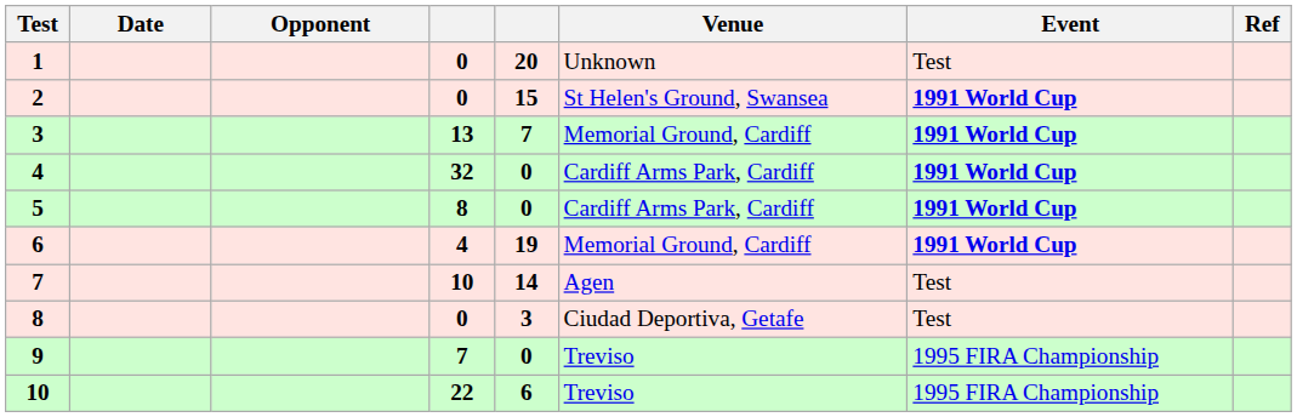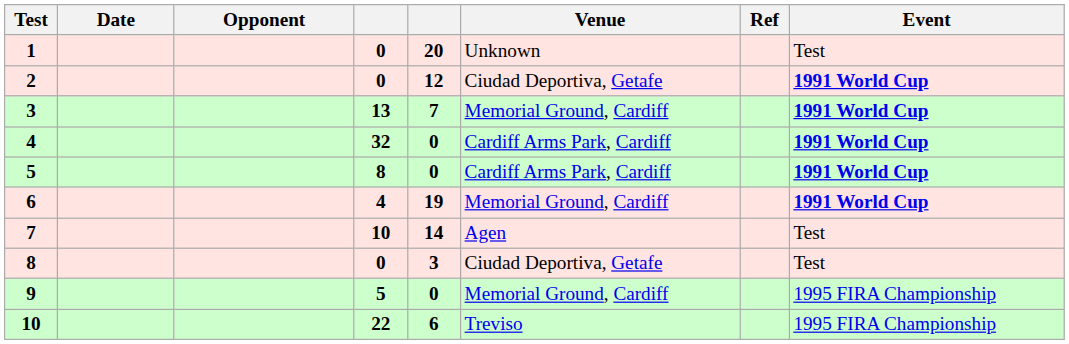columns swapped: Event <-> Ref
2 | column 5: 15 -> 12
2 | Venue: St Helen's Ground, Swansea -> Ciudad Deportiva, Getafe
9 | column 4: 7 -> 5
9 | Venue: Treviso -> Memorial Ground, Cardiff
